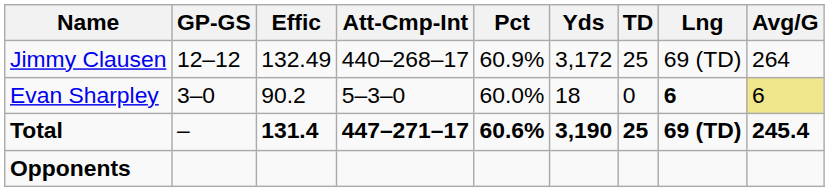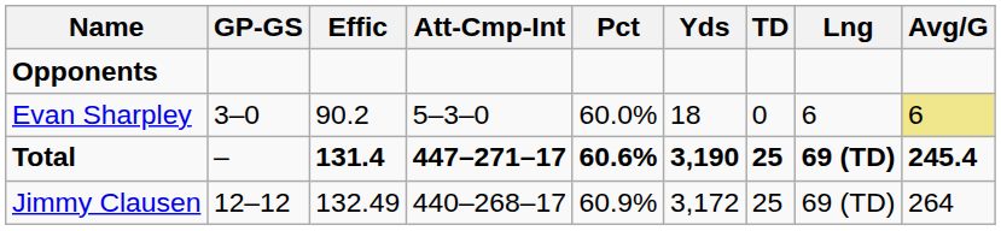rows swapped: Jimmy Clausen <-> Opponents
Evan Sharpley | Lng: bold -> normal
